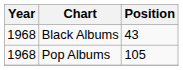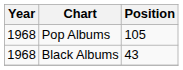rows swapped: Black Albums <-> Pop Albums
